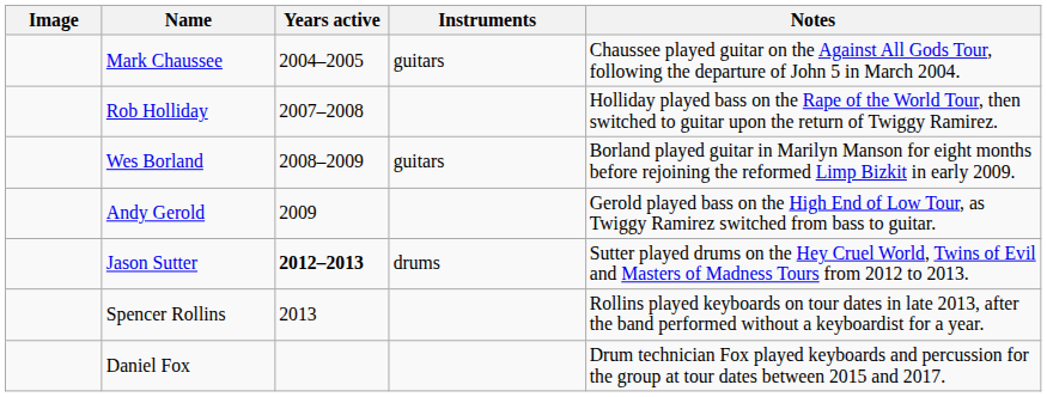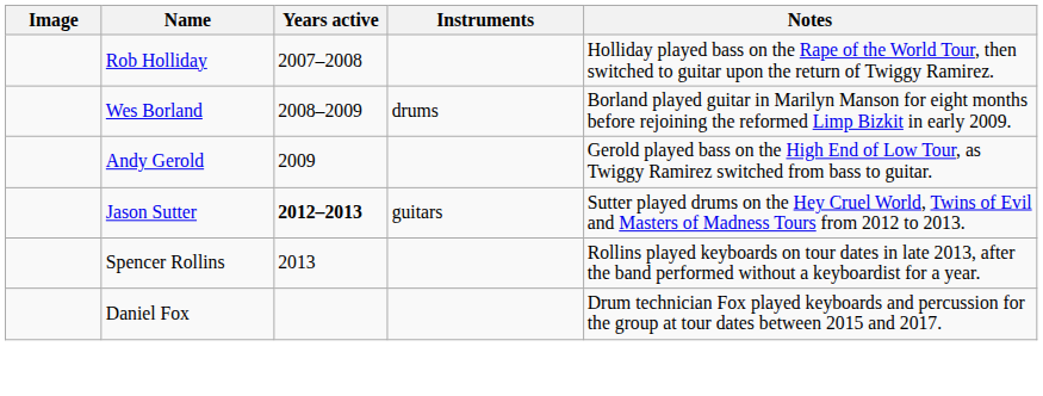- row: Mark Chaussee | 2004–2005 | guitars | Chaussee played guitar on the Against All Gods Tour, following the departure of John 5 in March 2004.
Wes Borland | Instruments: guitars -> drums
Jason Sutter | Instruments: drums -> guitars
